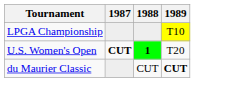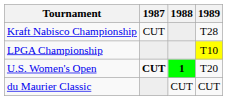+ row: Kraft Nabisco Championship | CUT | T28
du Maurier Classic | 1989: bold -> normal
